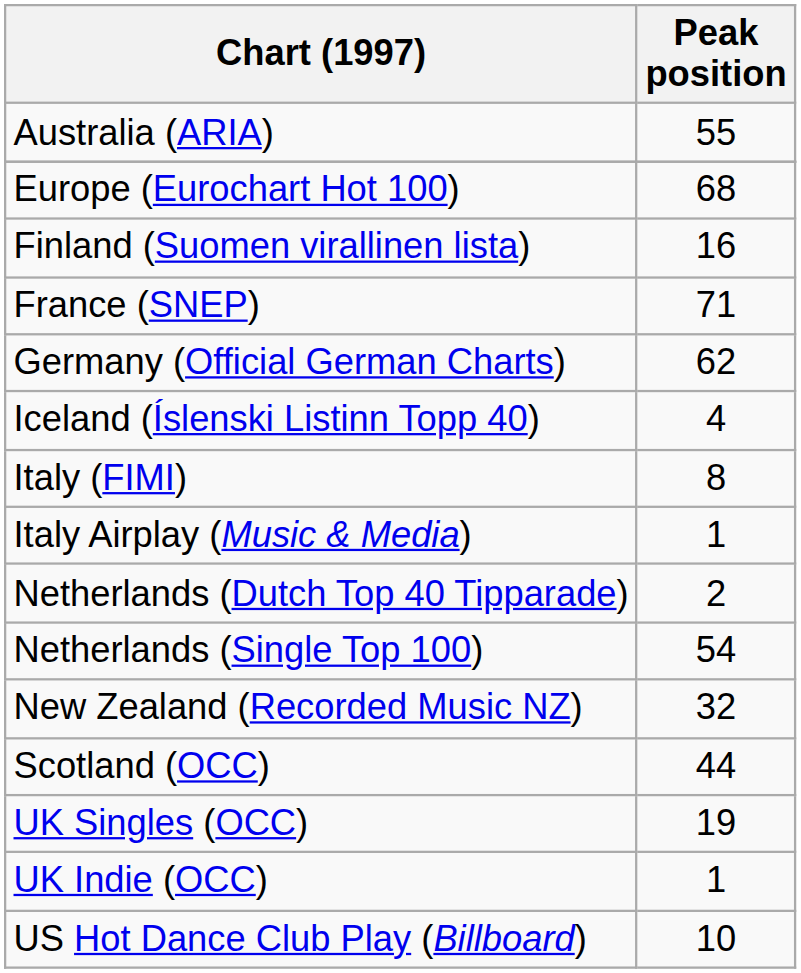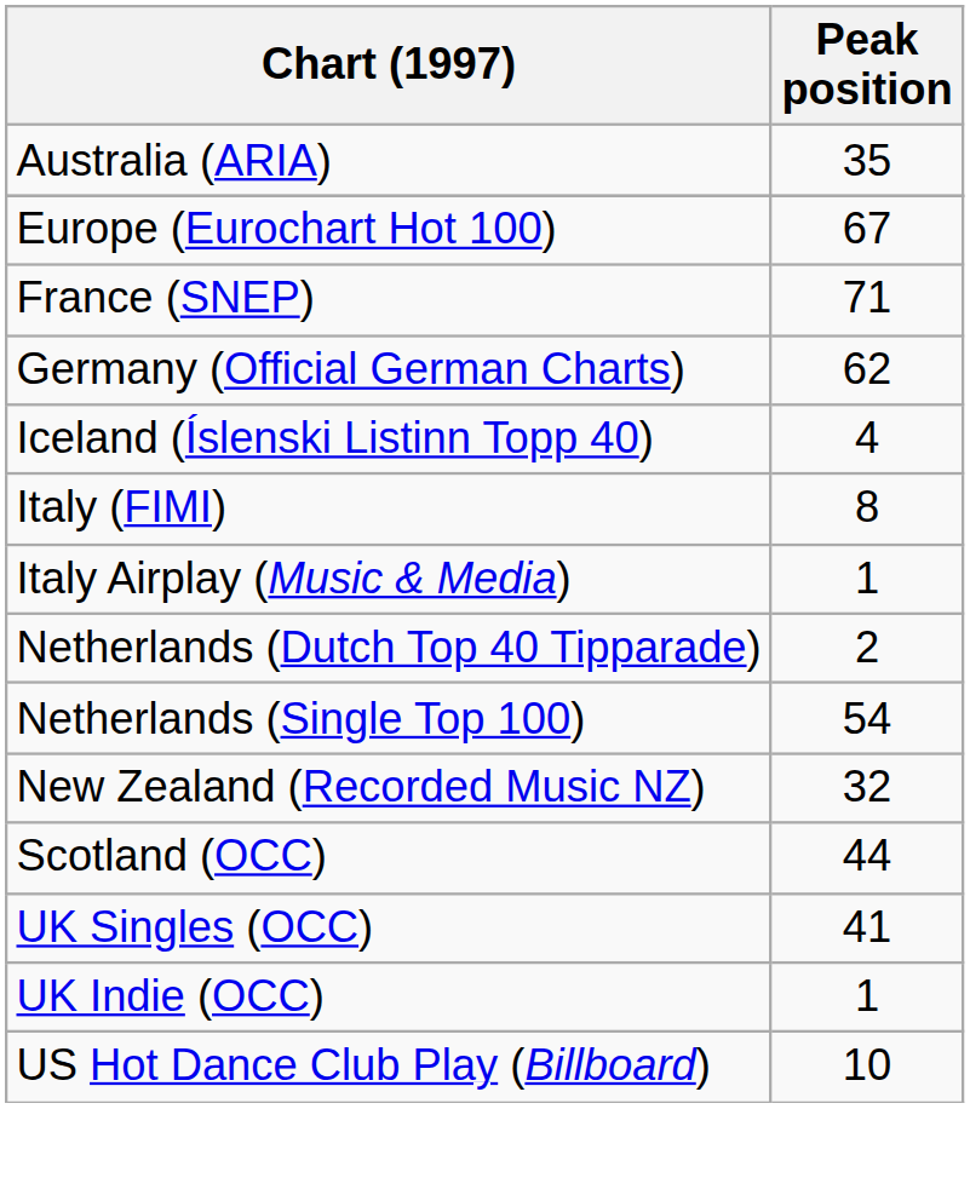Australia (ARIA) | Peak position: 55 -> 35
Europe (Eurochart Hot 100) | Peak position: 68 -> 67
- row: Finland (Suomen virallinen lista) | 16
UK Singles (OCC) | Peak position: 19 -> 41
